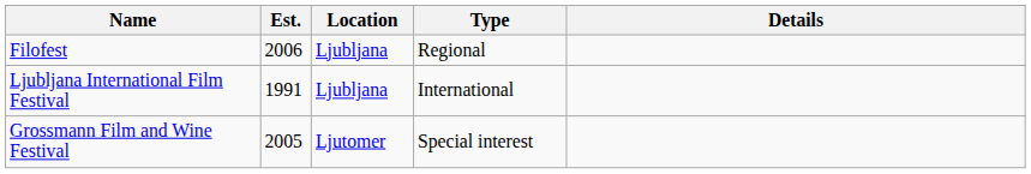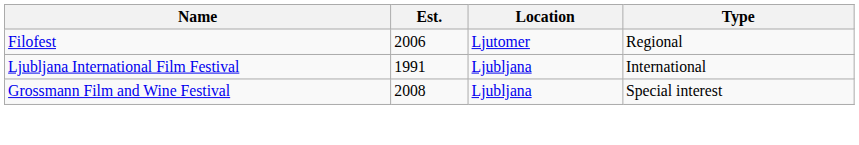- column: Details
Filofest | Location: Ljubljana -> Ljutomer
Grossmann Film and Wine Festival | Est.: 2005 -> 2008
Grossmann Film and Wine Festival | Location: Ljutomer -> Ljubljana
